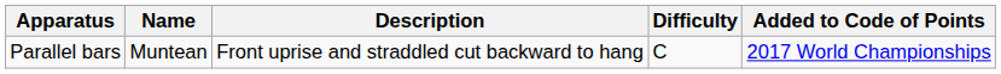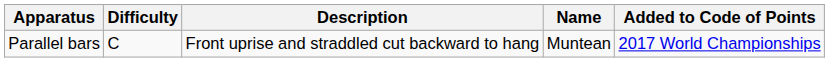columns swapped: Name <-> Difficulty
